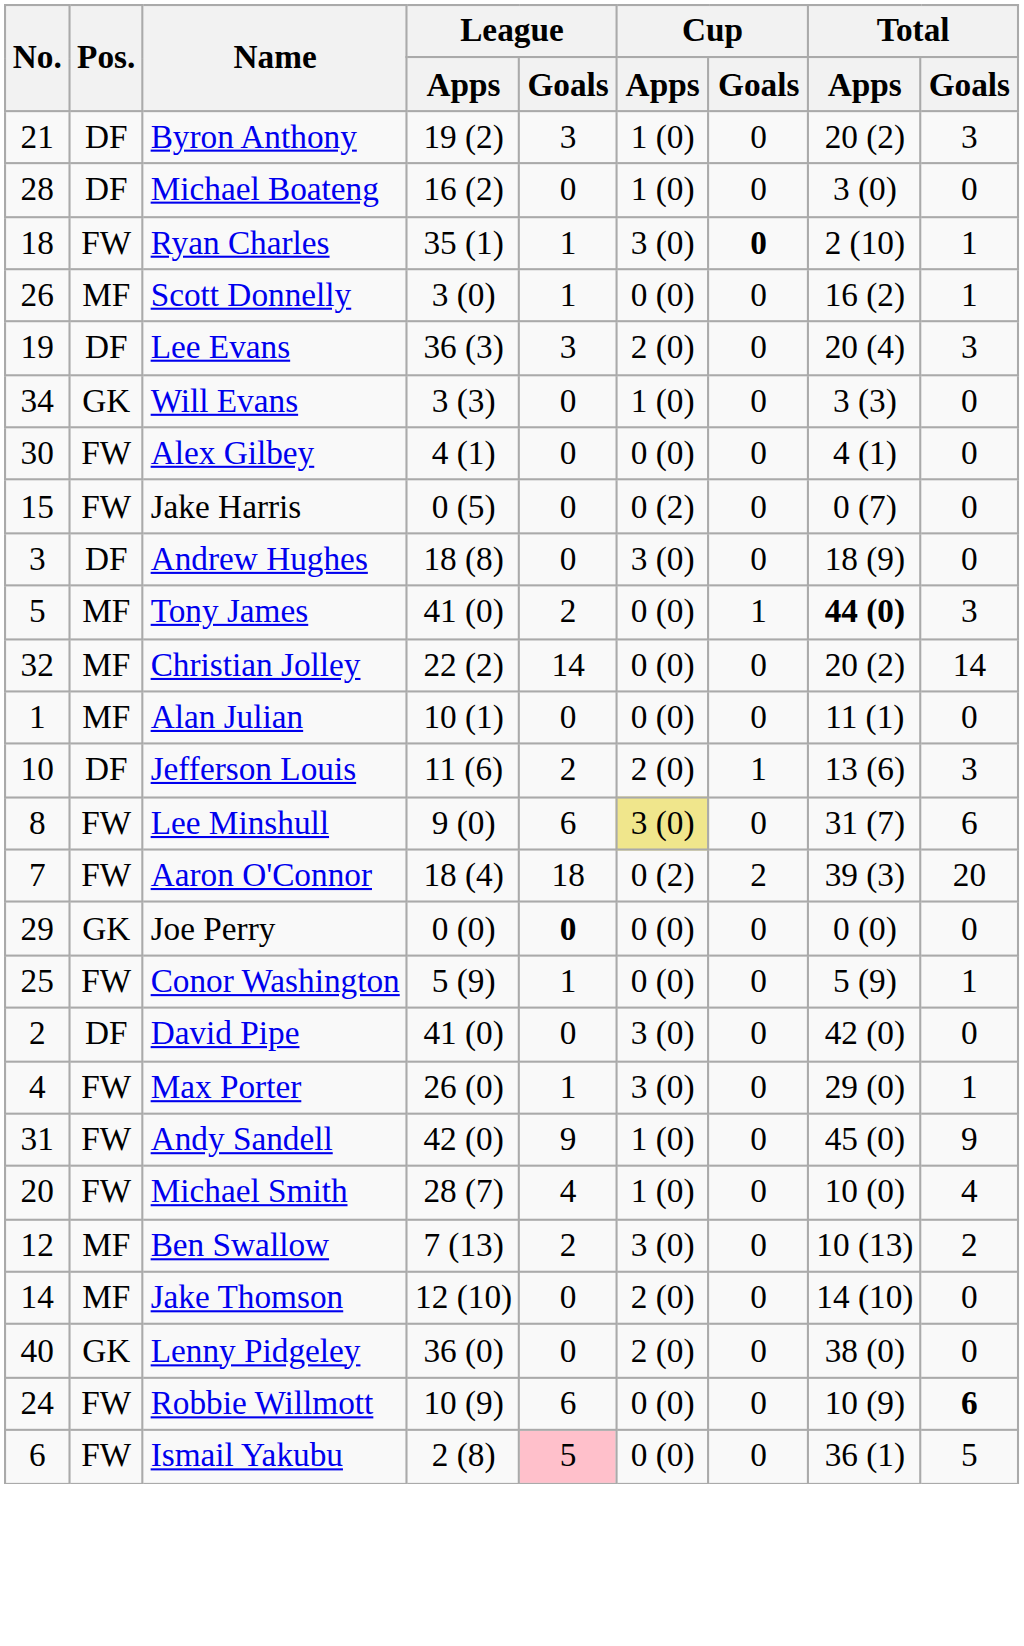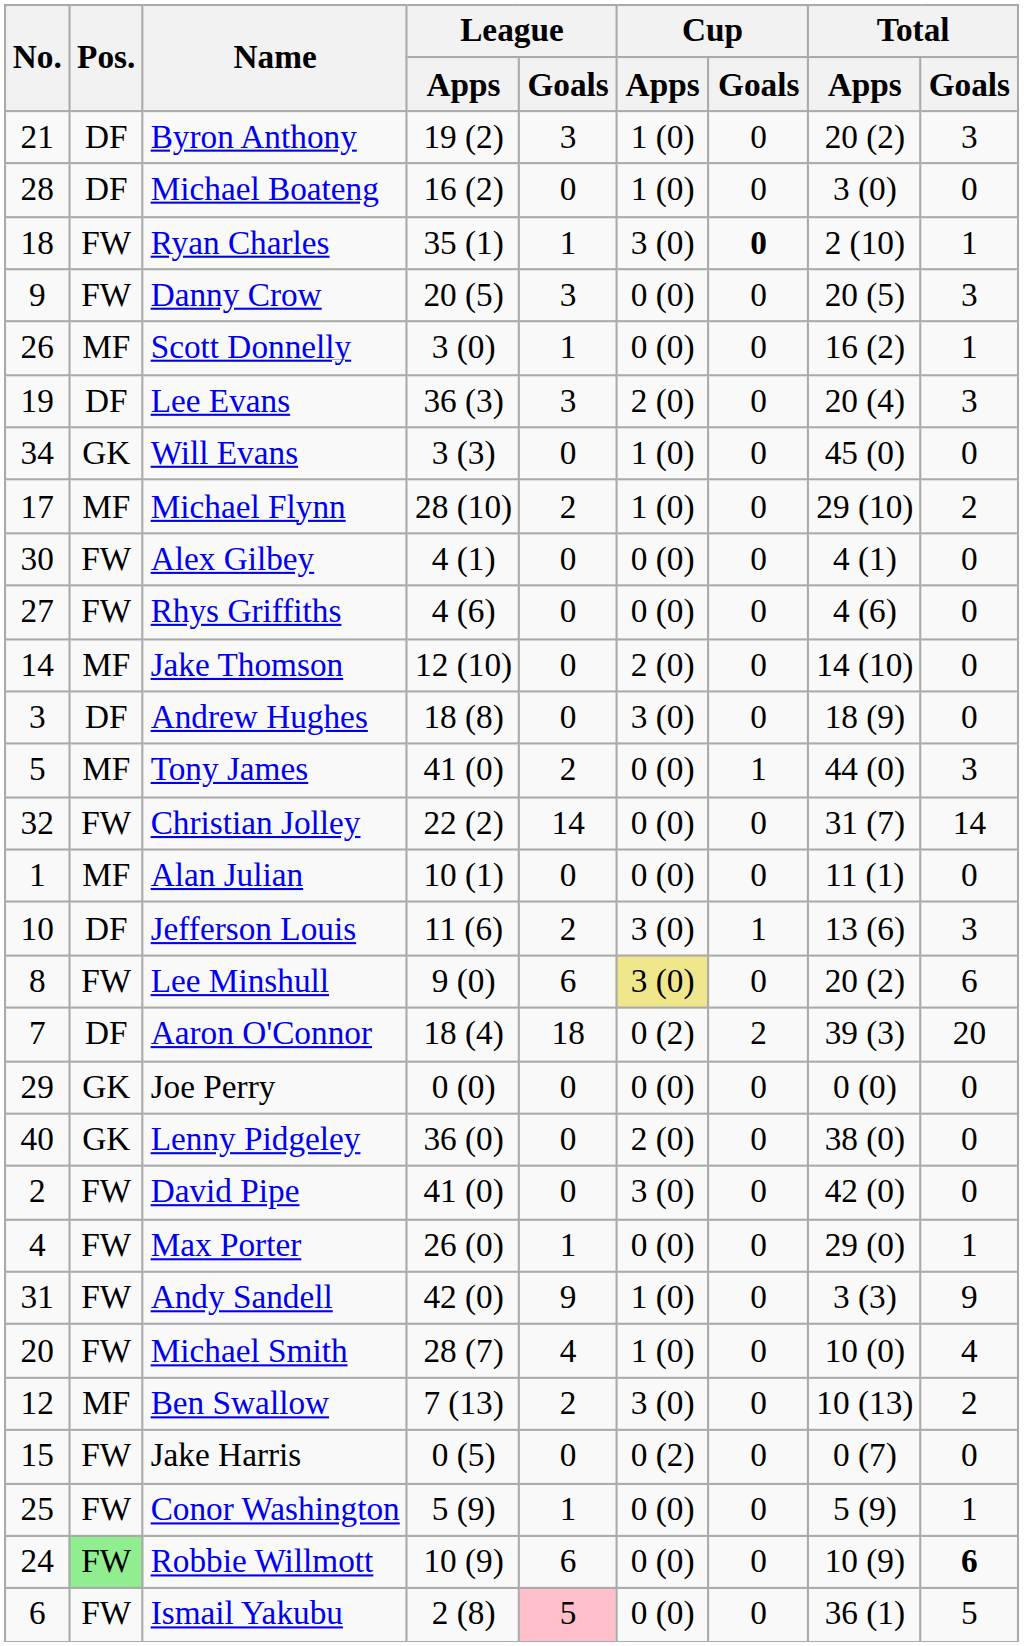+ row: 9 | FW | Danny Crow | 20 (5) | 3 | 0 (0) | 0 | 20 (5) | 3
Will Evans | Total / Apps: 3 (3) -> 45 (0)
+ row: 17 | MF | Michael Flynn | 28 (10) | 2 | 1 (0) | 0 | 29 (10) | 2
+ row: 27 | FW | Rhys Griffiths | 4 (6) | 0 | 0 (0) | 0 | 4 (6) | 0
rows swapped: Jake Harris <-> Jake Thomson
Tony James | Total / Apps: bold -> normal
Christian Jolley | Pos.: MF -> FW
Christian Jolley | Total / Apps: 20 (2) -> 31 (7)
Jefferson Louis | Cup / Apps: 2 (0) -> 3 (0)
Lee Minshull | Total / Apps: 31 (7) -> 20 (2)
Aaron O'Connor | Pos.: FW -> DF
Joe Perry | League / Goals: bold -> normal
rows swapped: Lenny Pidgeley <-> Conor Washington
David Pipe | Pos.: DF -> FW
Max Porter | Cup / Apps: 3 (0) -> 0 (0)
Andy Sandell | Total / Apps: 45 (0) -> 3 (3)
Robbie Willmott | Pos.: no background -> lightgreen background
